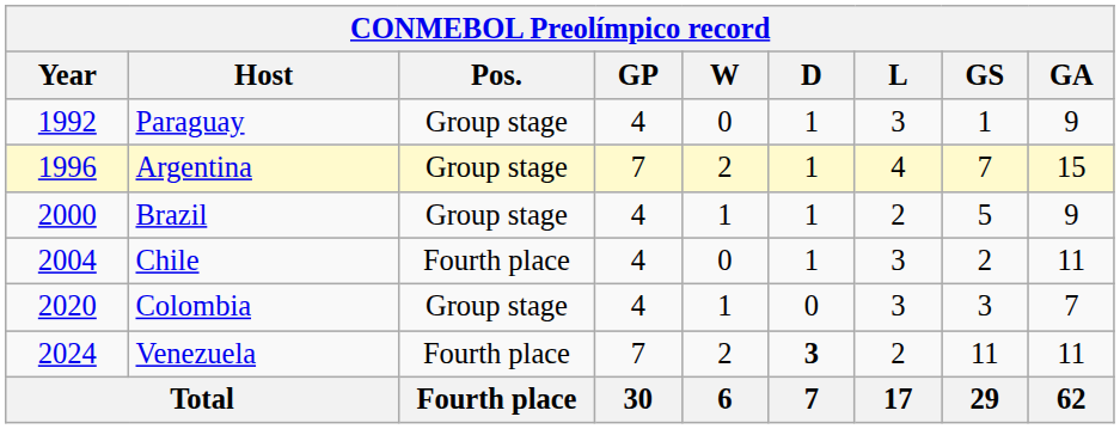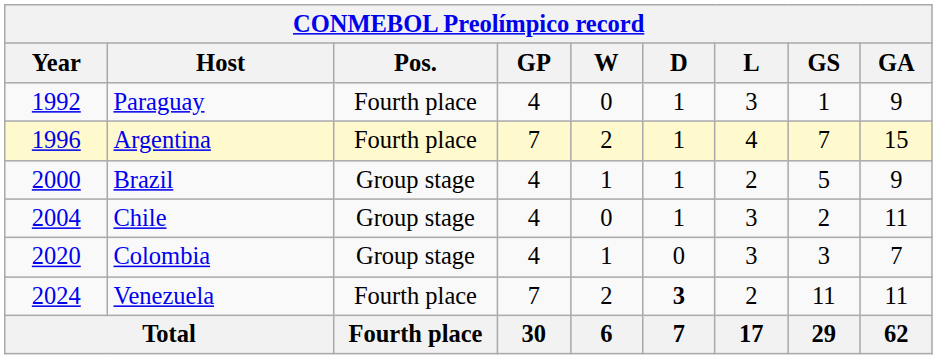Paraguay | Pos.: Group stage -> Fourth place
Argentina | Pos.: Group stage -> Fourth place
Chile | Pos.: Fourth place -> Group stage
